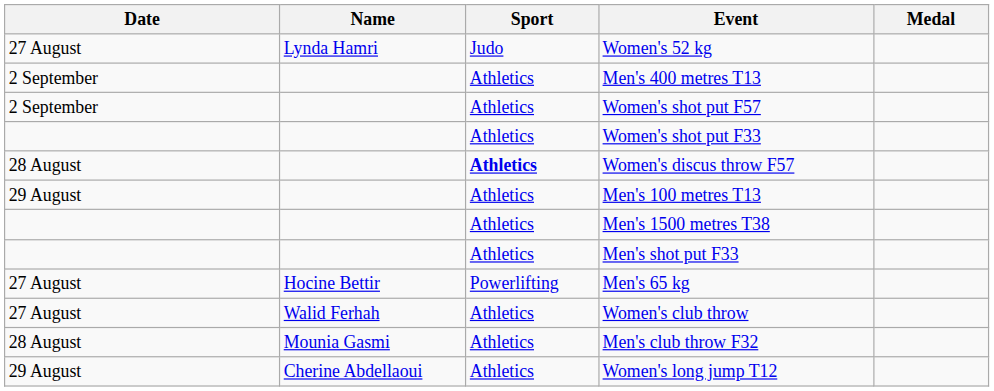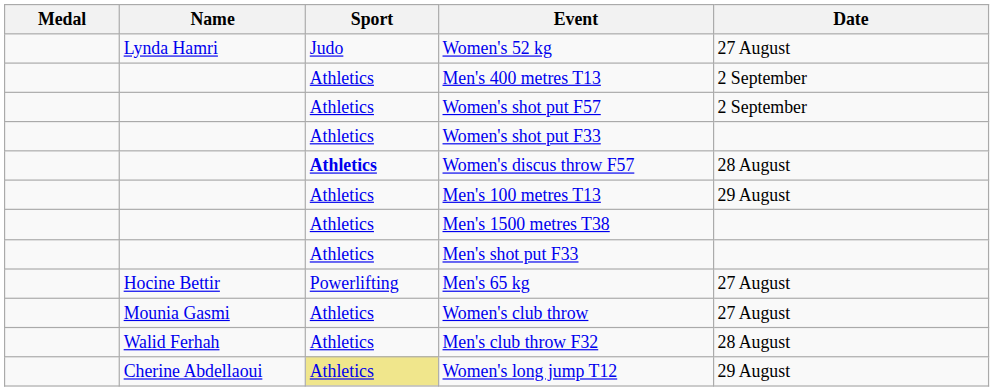columns swapped: Medal <-> Date
Women's club throw | Name: Walid Ferhah -> Mounia Gasmi
Men's club throw F32 | Name: Mounia Gasmi -> Walid Ferhah
Women's long jump T12 | Sport: no background -> khaki background
